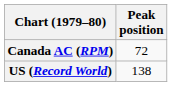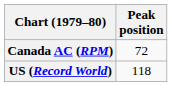US (Record World) | Peak position: 138 -> 118
